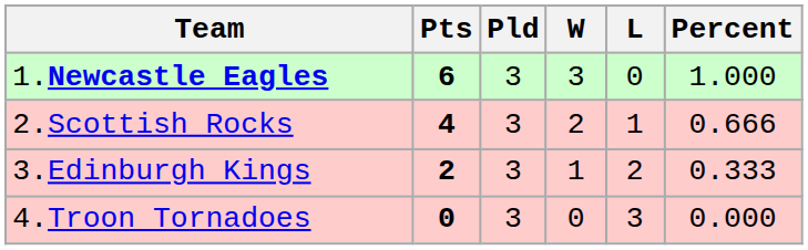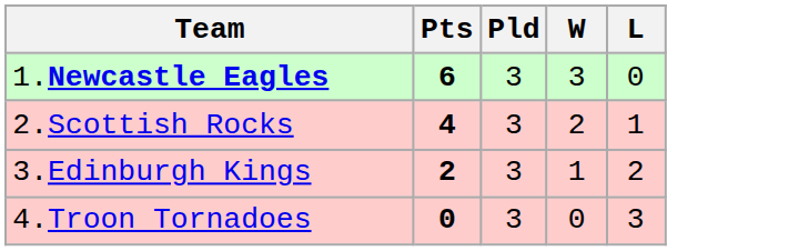- column: Percent | 1.000 | 0.666 | 0.333 | 0.000
